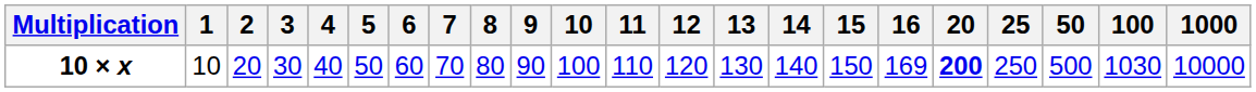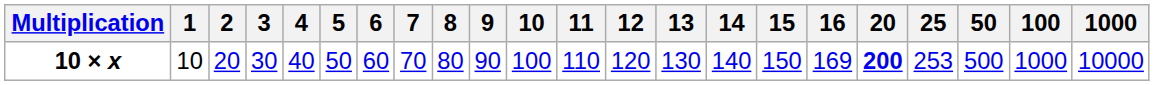10 × x | 25: 250 -> 253
10 × x | 100: 1030 -> 1000
